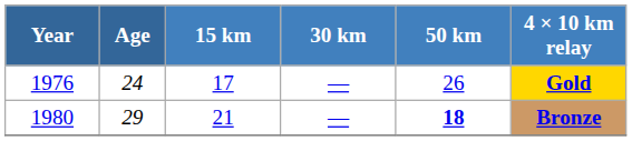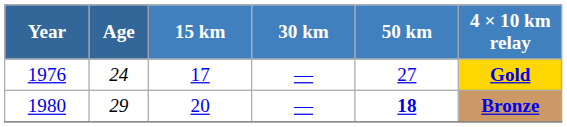1976 | 50 km: 26 -> 27
1980 | 15 km: 21 -> 20
